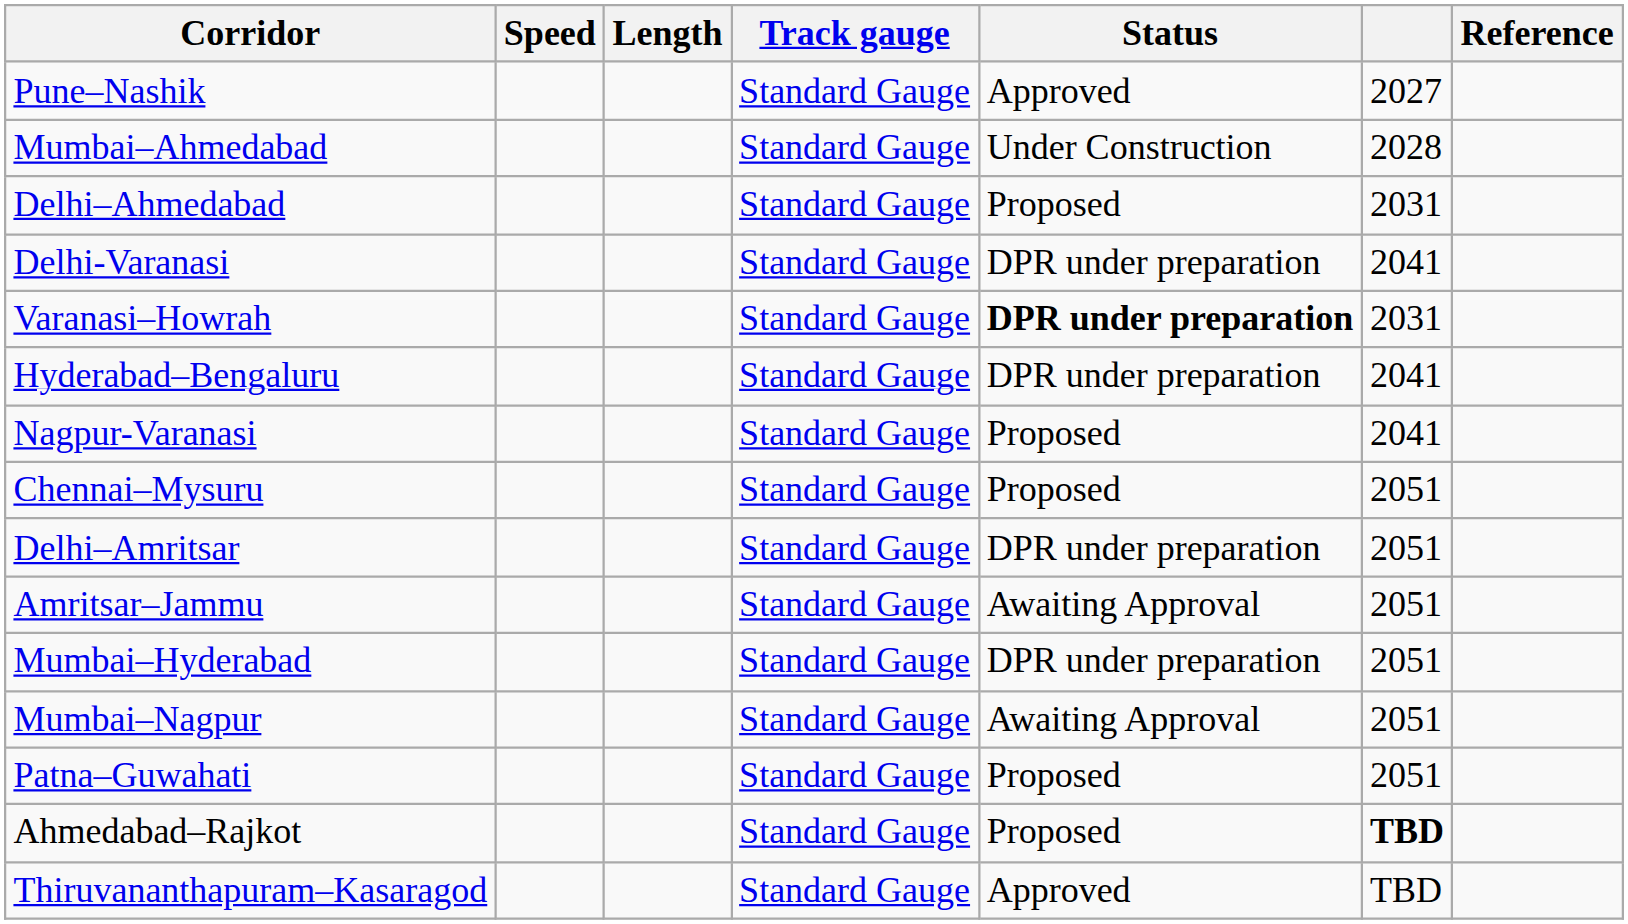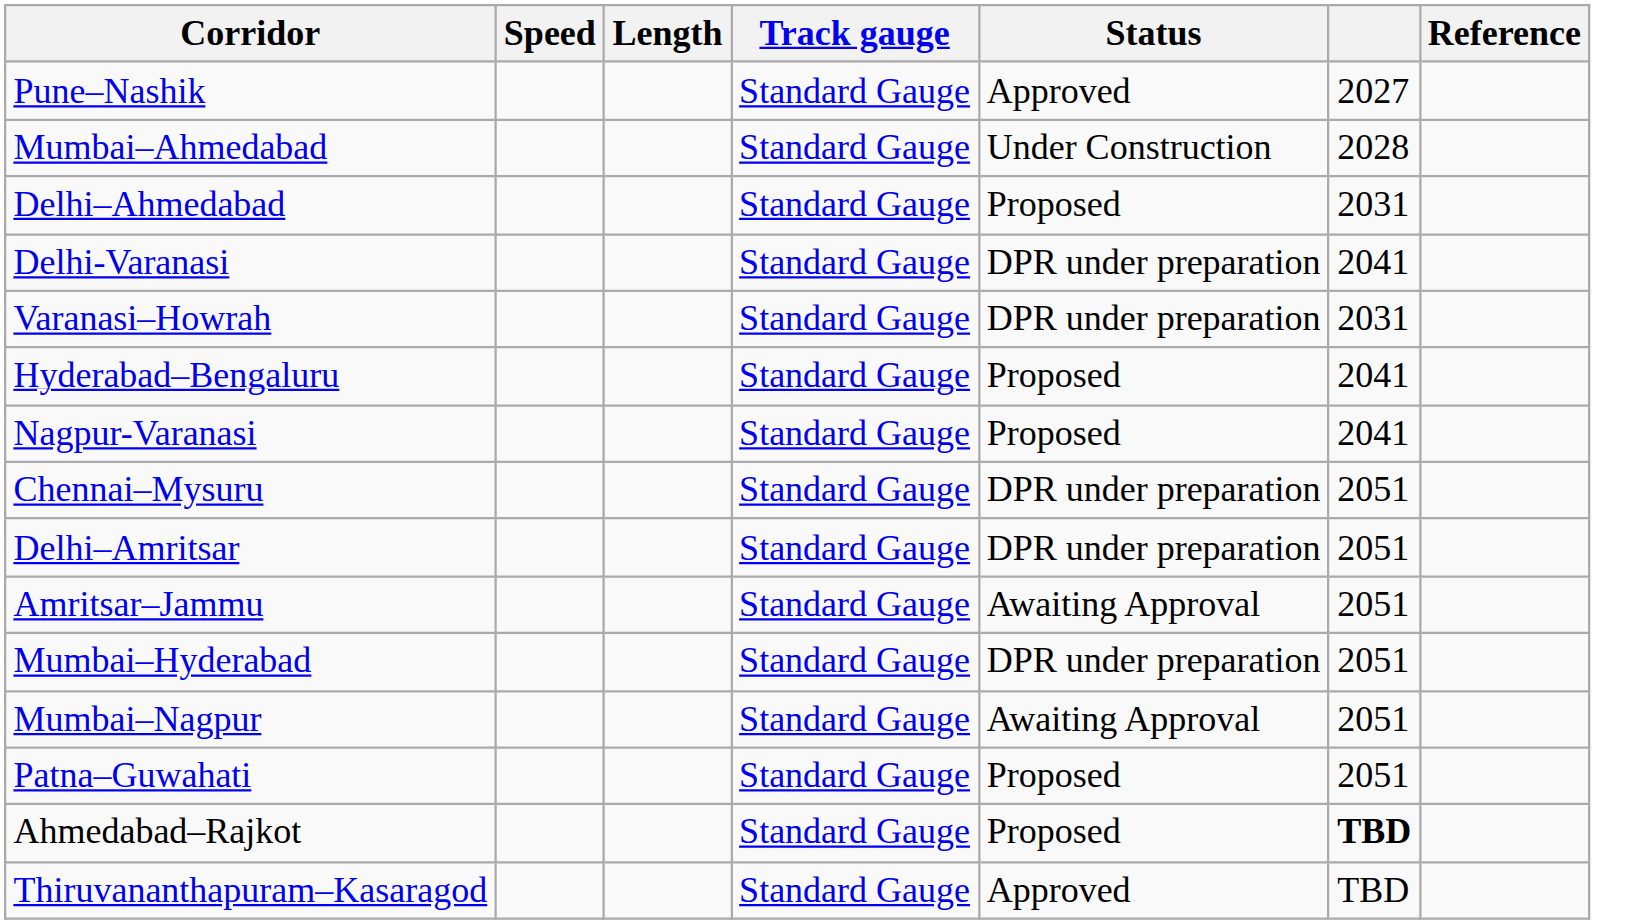Varanasi–Howrah | Status: bold -> normal
Hyderabad–Bengaluru | Status: DPR under preparation -> Proposed
Chennai–Mysuru | Status: Proposed -> DPR under preparation
